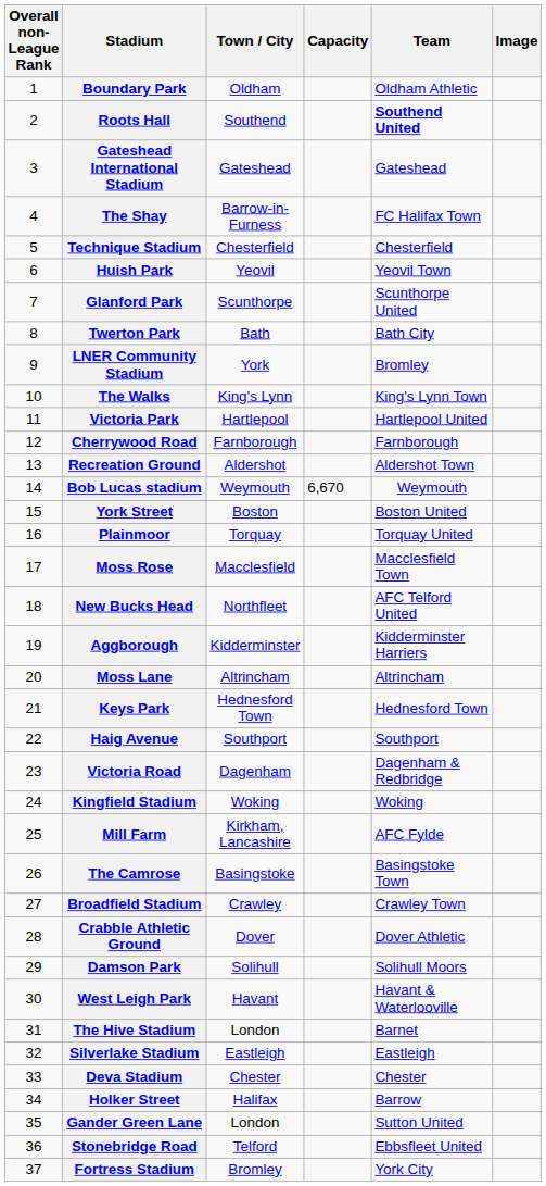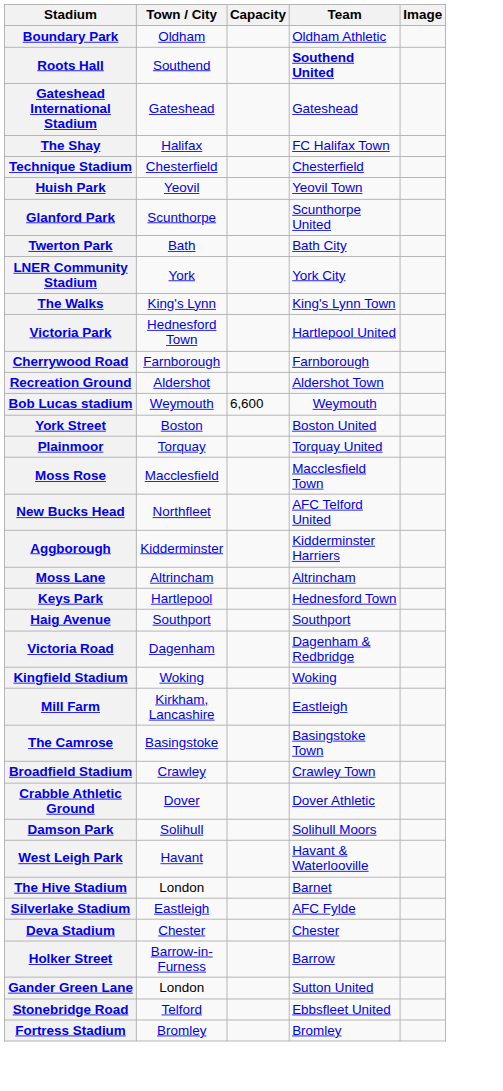- column: Overall non-League Rank | 1 | 2 | 3 | 4 | 5 | 6 | 7 | 8 | 9 | 10 | 11 | 12 | 13 | 14 | 15 | 16 | 17 | 18 | 19 | 20 | 21 | 22 | 23 | 24 | 25 | 26 | 27 | 28 | 29 | 30 | 31 | 32 | 33 | 34 | 35 | 36 | 37
The Shay | Town / City: Barrow-in-Furness -> Halifax
LNER Community Stadium | Team: Bromley -> York City
Victoria Park | Town / City: Hartlepool -> Hednesford Town
Bob Lucas stadium | Capacity: 6,670 -> 6,600
Keys Park | Town / City: Hednesford Town -> Hartlepool
Mill Farm | Team: AFC Fylde -> Eastleigh
Silverlake Stadium | Team: Eastleigh -> AFC Fylde
Holker Street | Town / City: Halifax -> Barrow-in-Furness
Fortress Stadium | Team: York City -> Bromley
